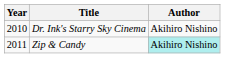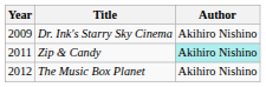Dr. Ink's Starry Sky Cinema | Year: 2010 -> 2009
+ row: 2012 | The Music Box Planet | Akihiro Nishino
